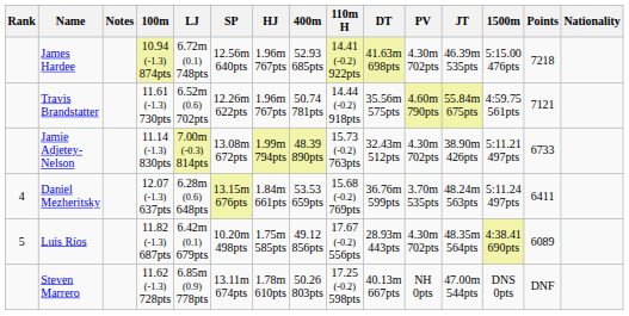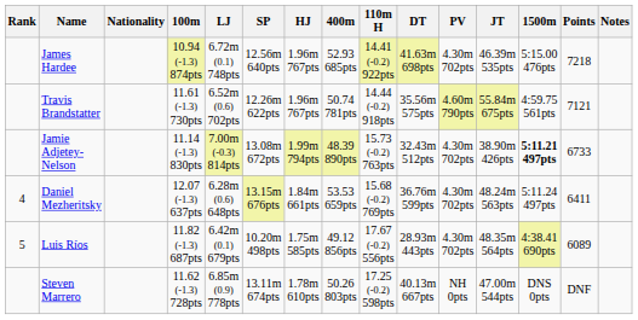columns swapped: Nationality <-> Notes
Jamie Adjetey-Nelson | 1500m: normal -> bold
Daniel Mezheritsky | PV: 3.70m 535pts -> 4.30m 702pts
